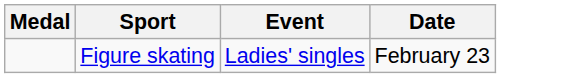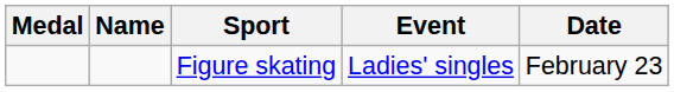+ column: Name
